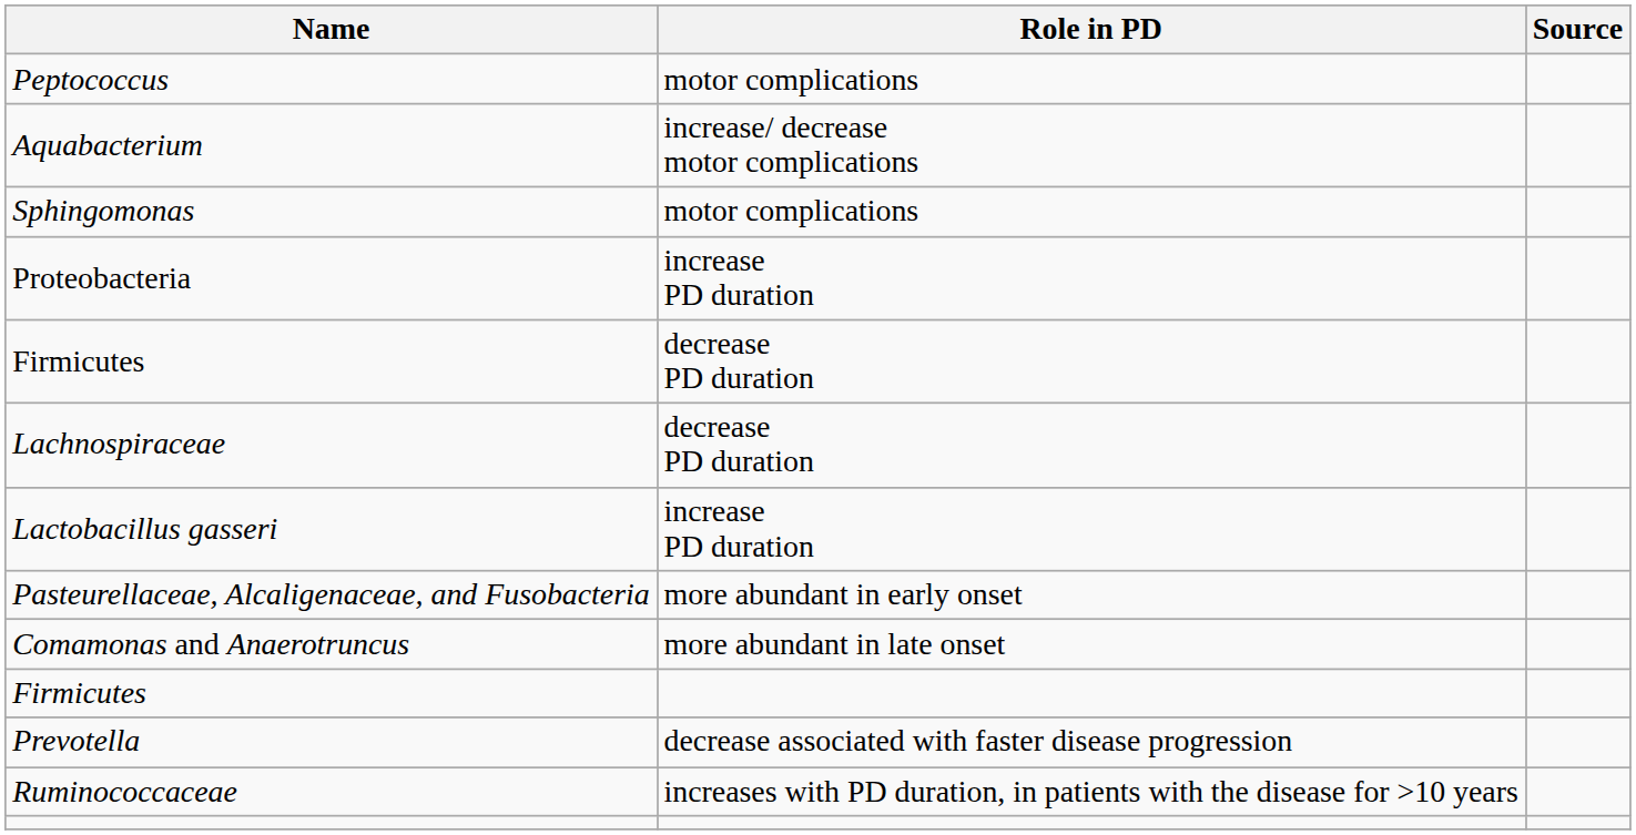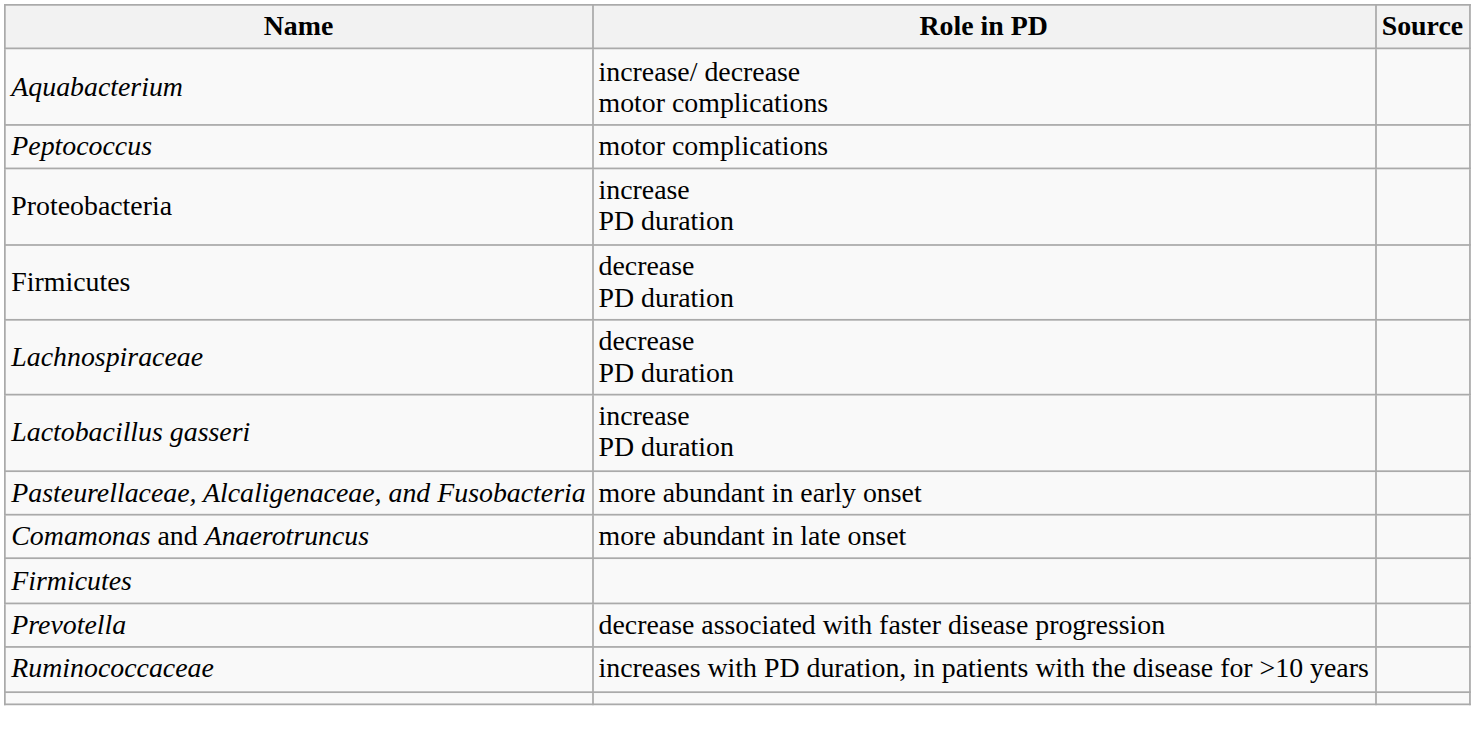rows swapped: Aquabacterium <-> Peptococcus
- row: Sphingomonas | motor complications
